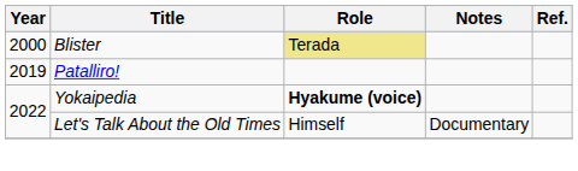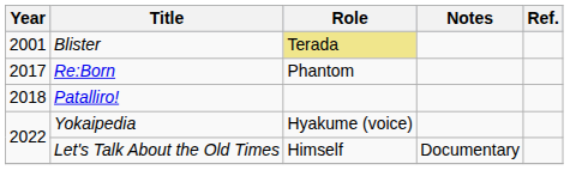Blister | Year: 2000 -> 2001
+ row: 2017 | Re:Born | Phantom
Patalliro! | Year: 2019 -> 2018
Yokaipedia | Role: bold -> normal
